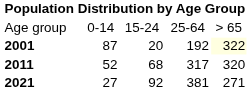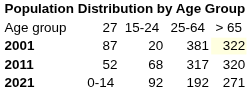Age group | column 2: 0-14 -> 27
2001 | column 4: 192 -> 381
2021 | column 2: 27 -> 0-14
2021 | column 4: 381 -> 192
